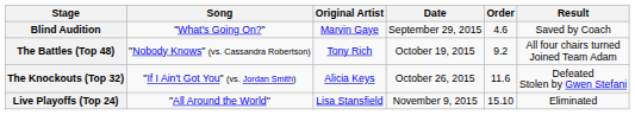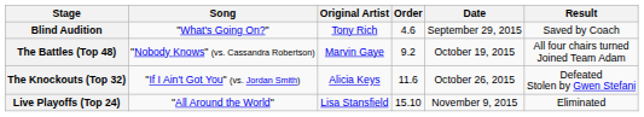columns swapped: Date <-> Order
Blind Audition | Original Artist: Marvin Gaye -> Tony Rich
The Battles (Top 48) | Original Artist: Tony Rich -> Marvin Gaye
